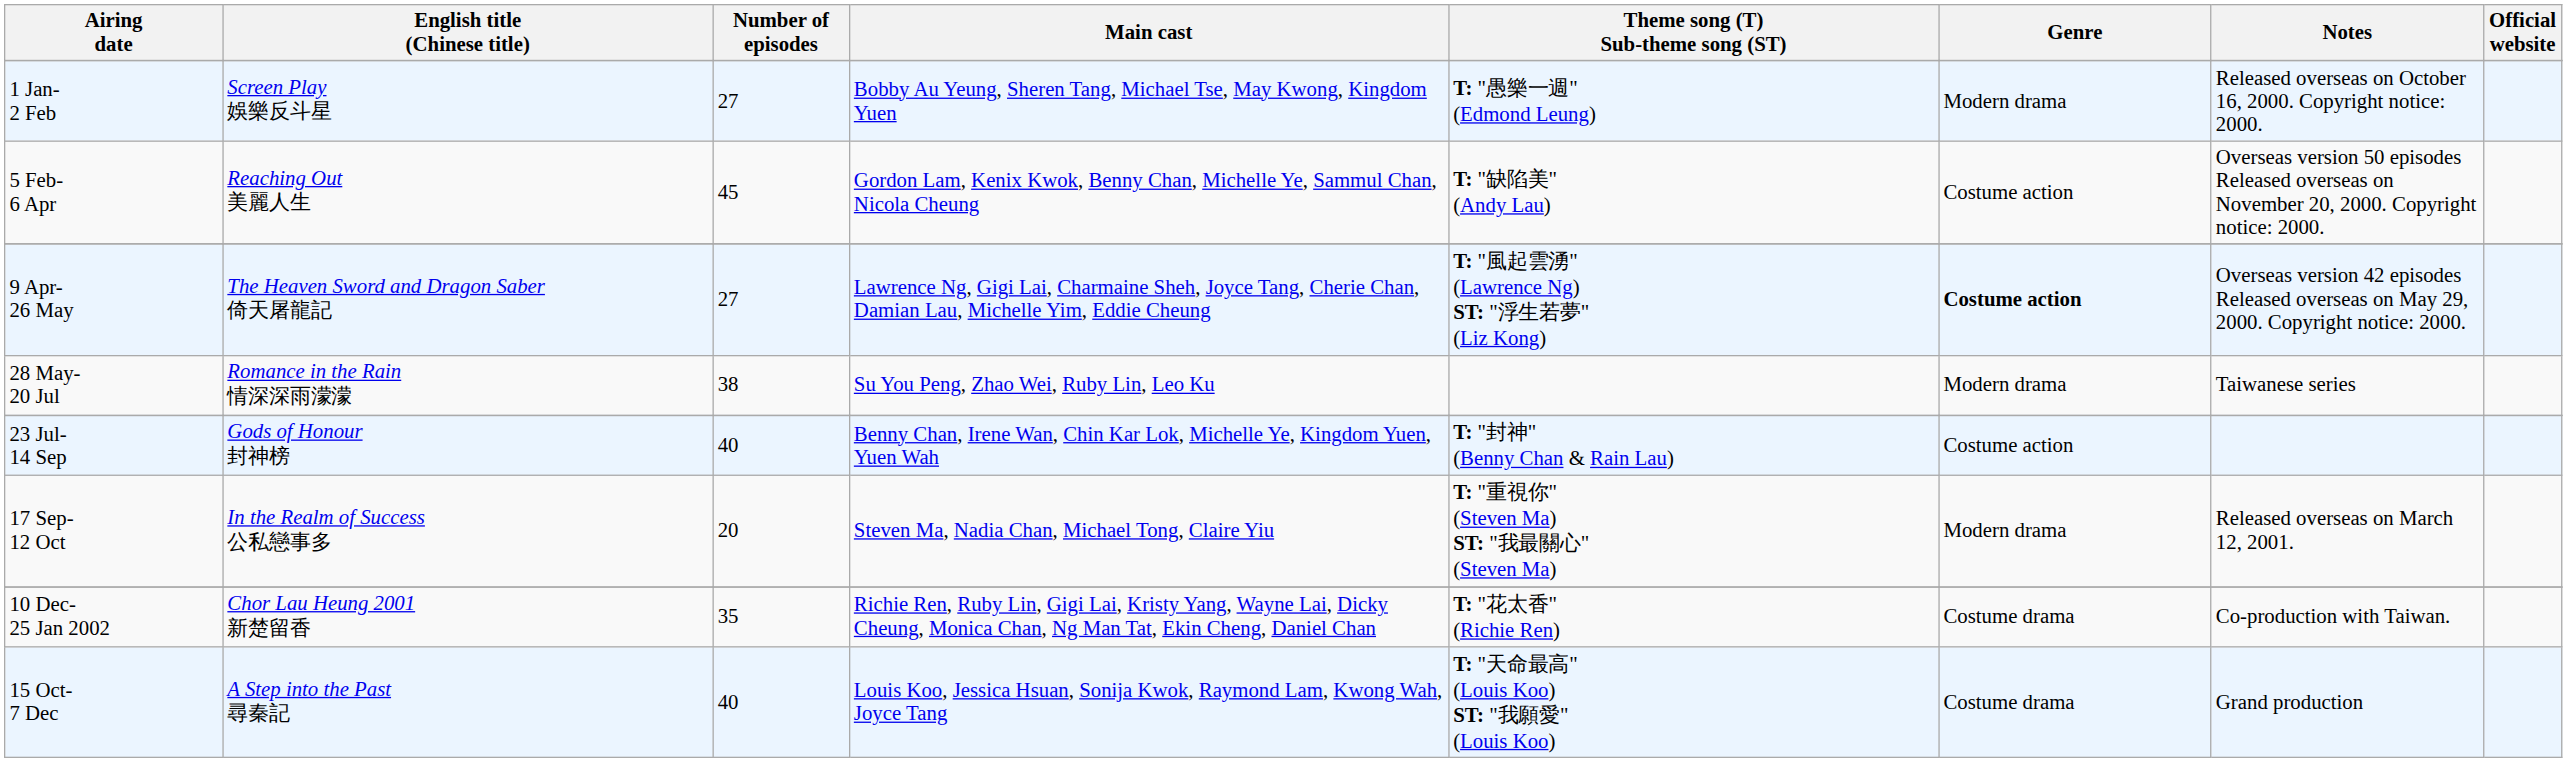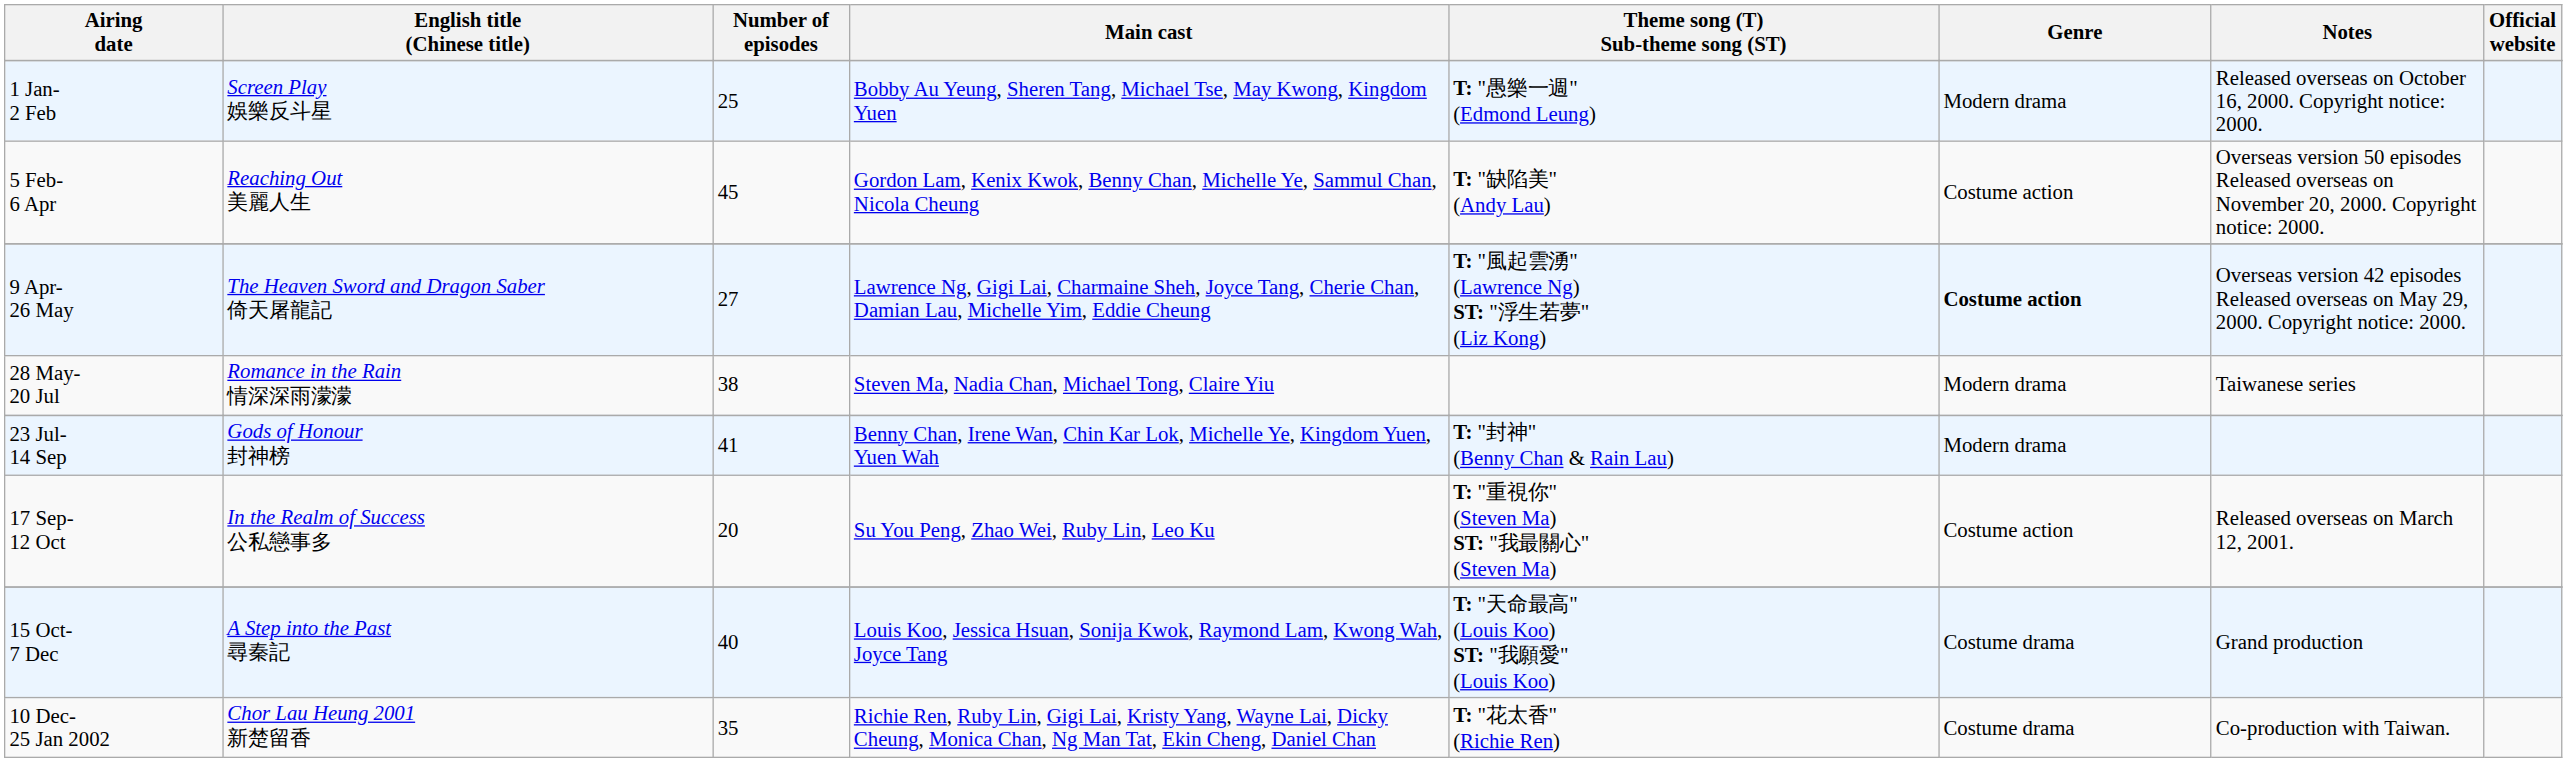1 Jan- 2 Feb | Number of episodes: 27 -> 25
28 May- 20 Jul | Main cast: Su You Peng, Zhao Wei, Ruby Lin, Leo Ku -> Steven Ma, Nadia Chan, Michael Tong, Claire Yiu
23 Jul- 14 Sep | Number of episodes: 40 -> 41
23 Jul- 14 Sep | Genre: Costume action -> Modern drama
17 Sep- 12 Oct | Main cast: Steven Ma, Nadia Chan, Michael Tong, Claire Yiu -> Su You Peng, Zhao Wei, Ruby Lin, Leo Ku
17 Sep- 12 Oct | Genre: Modern drama -> Costume action
rows swapped: 15 Oct- 7 Dec <-> 10 Dec- 25 Jan 2002
